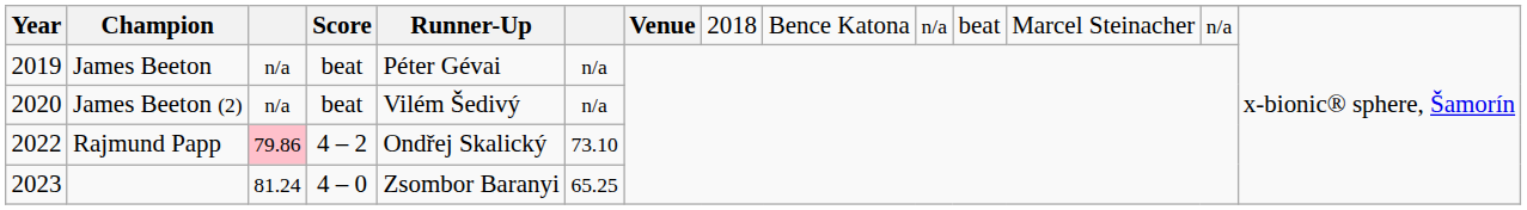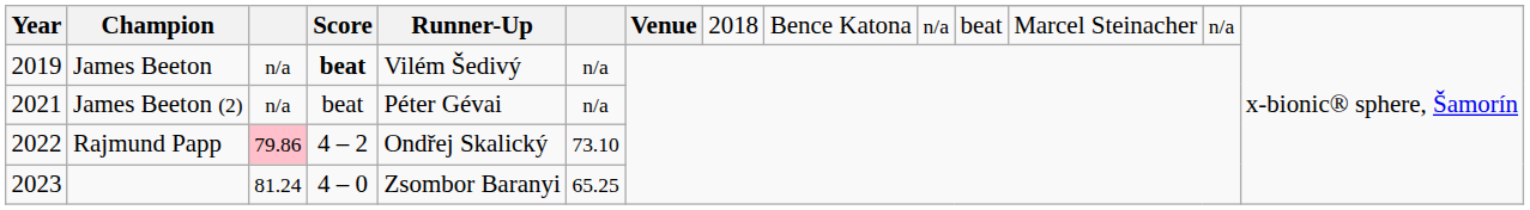James Beeton | Score: normal -> bold
James Beeton | Runner-Up: Péter Gévai -> Vilém Šedivý
James Beeton (2) | Year: 2020 -> 2021
James Beeton (2) | Runner-Up: Vilém Šedivý -> Péter Gévai
